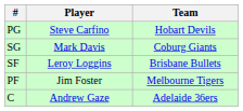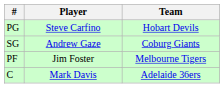SG | Player: Mark Davis -> Andrew Gaze
- row: SF | Leroy Loggins | Brisbane Bullets
C | Player: Andrew Gaze -> Mark Davis
